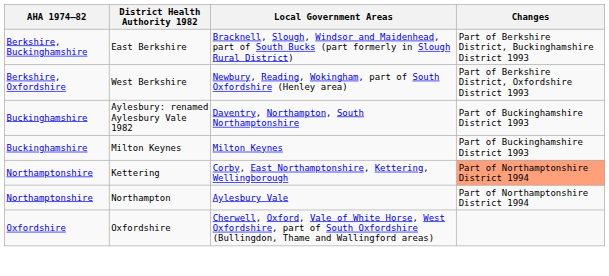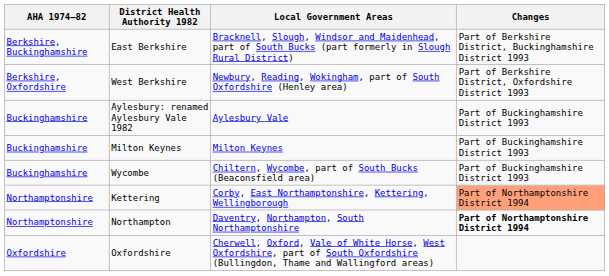Aylesbury: renamed Aylesbury Vale 1982 | Local Government Areas: Daventry, Northampton, South Northamptonshire -> Aylesbury Vale
+ row: Buckinghamshire | Wycombe | Chiltern, Wycombe, part of South Bucks (Beaconsfield area) | Part of Buckinghamshire District 1993
Northampton | Local Government Areas: Aylesbury Vale -> Daventry, Northampton, South Northamptonshire
Northampton | Changes: normal -> bold
